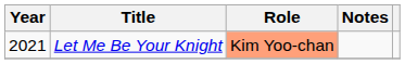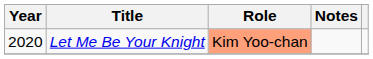Let Me Be Your Knight | Year: 2021 -> 2020
